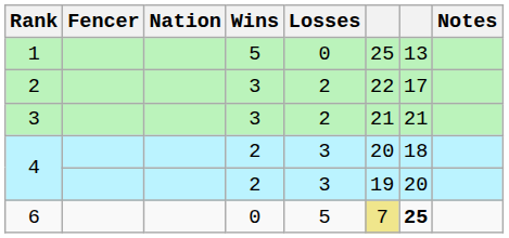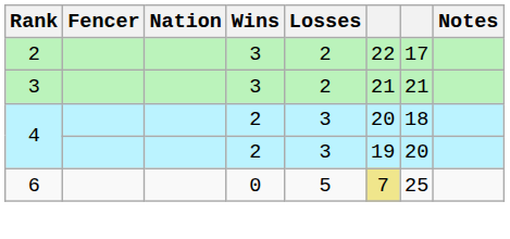- row: 1 | 5 | 0 | 25 | 13
6 | column 7: bold -> normal
